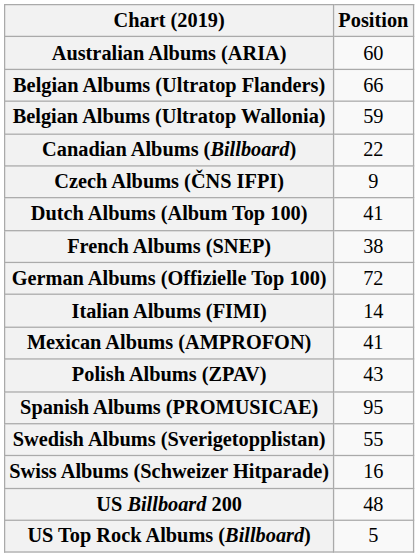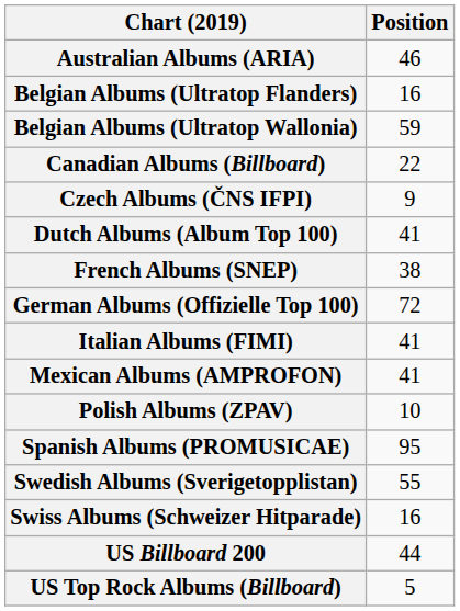Australian Albums (ARIA) | Position: 60 -> 46
Belgian Albums (Ultratop Flanders) | Position: 66 -> 16
Italian Albums (FIMI) | Position: 14 -> 41
Polish Albums (ZPAV) | Position: 43 -> 10
US Billboard 200 | Position: 48 -> 44
